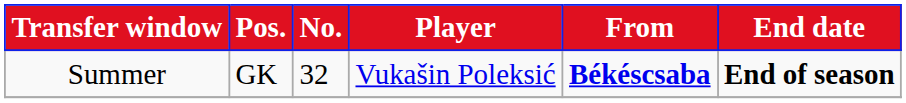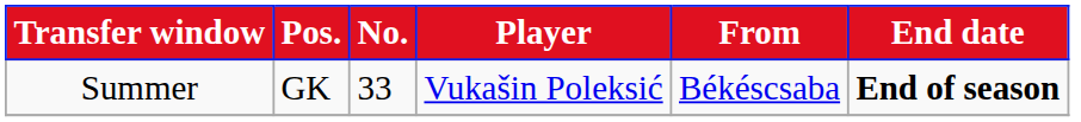Summer | No.: 32 -> 33
Summer | From: bold -> normal
